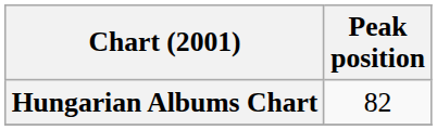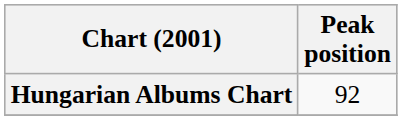Hungarian Albums Chart | Peak position: 82 -> 92
